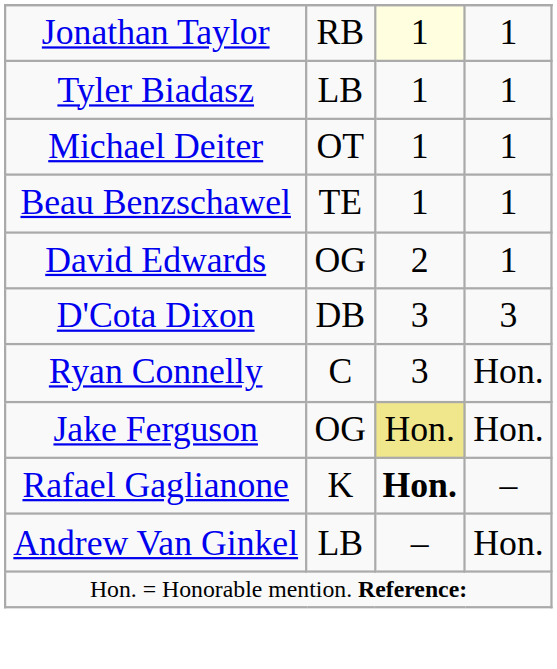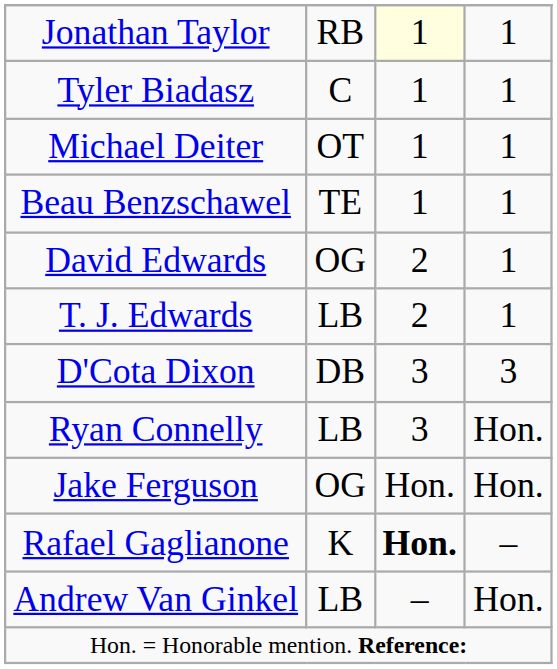Tyler Biadasz | column 2: LB -> C
+ row: T. J. Edwards | LB | 2 | 1
Ryan Connelly | column 2: C -> LB
Jake Ferguson | column 3: khaki background -> no background
